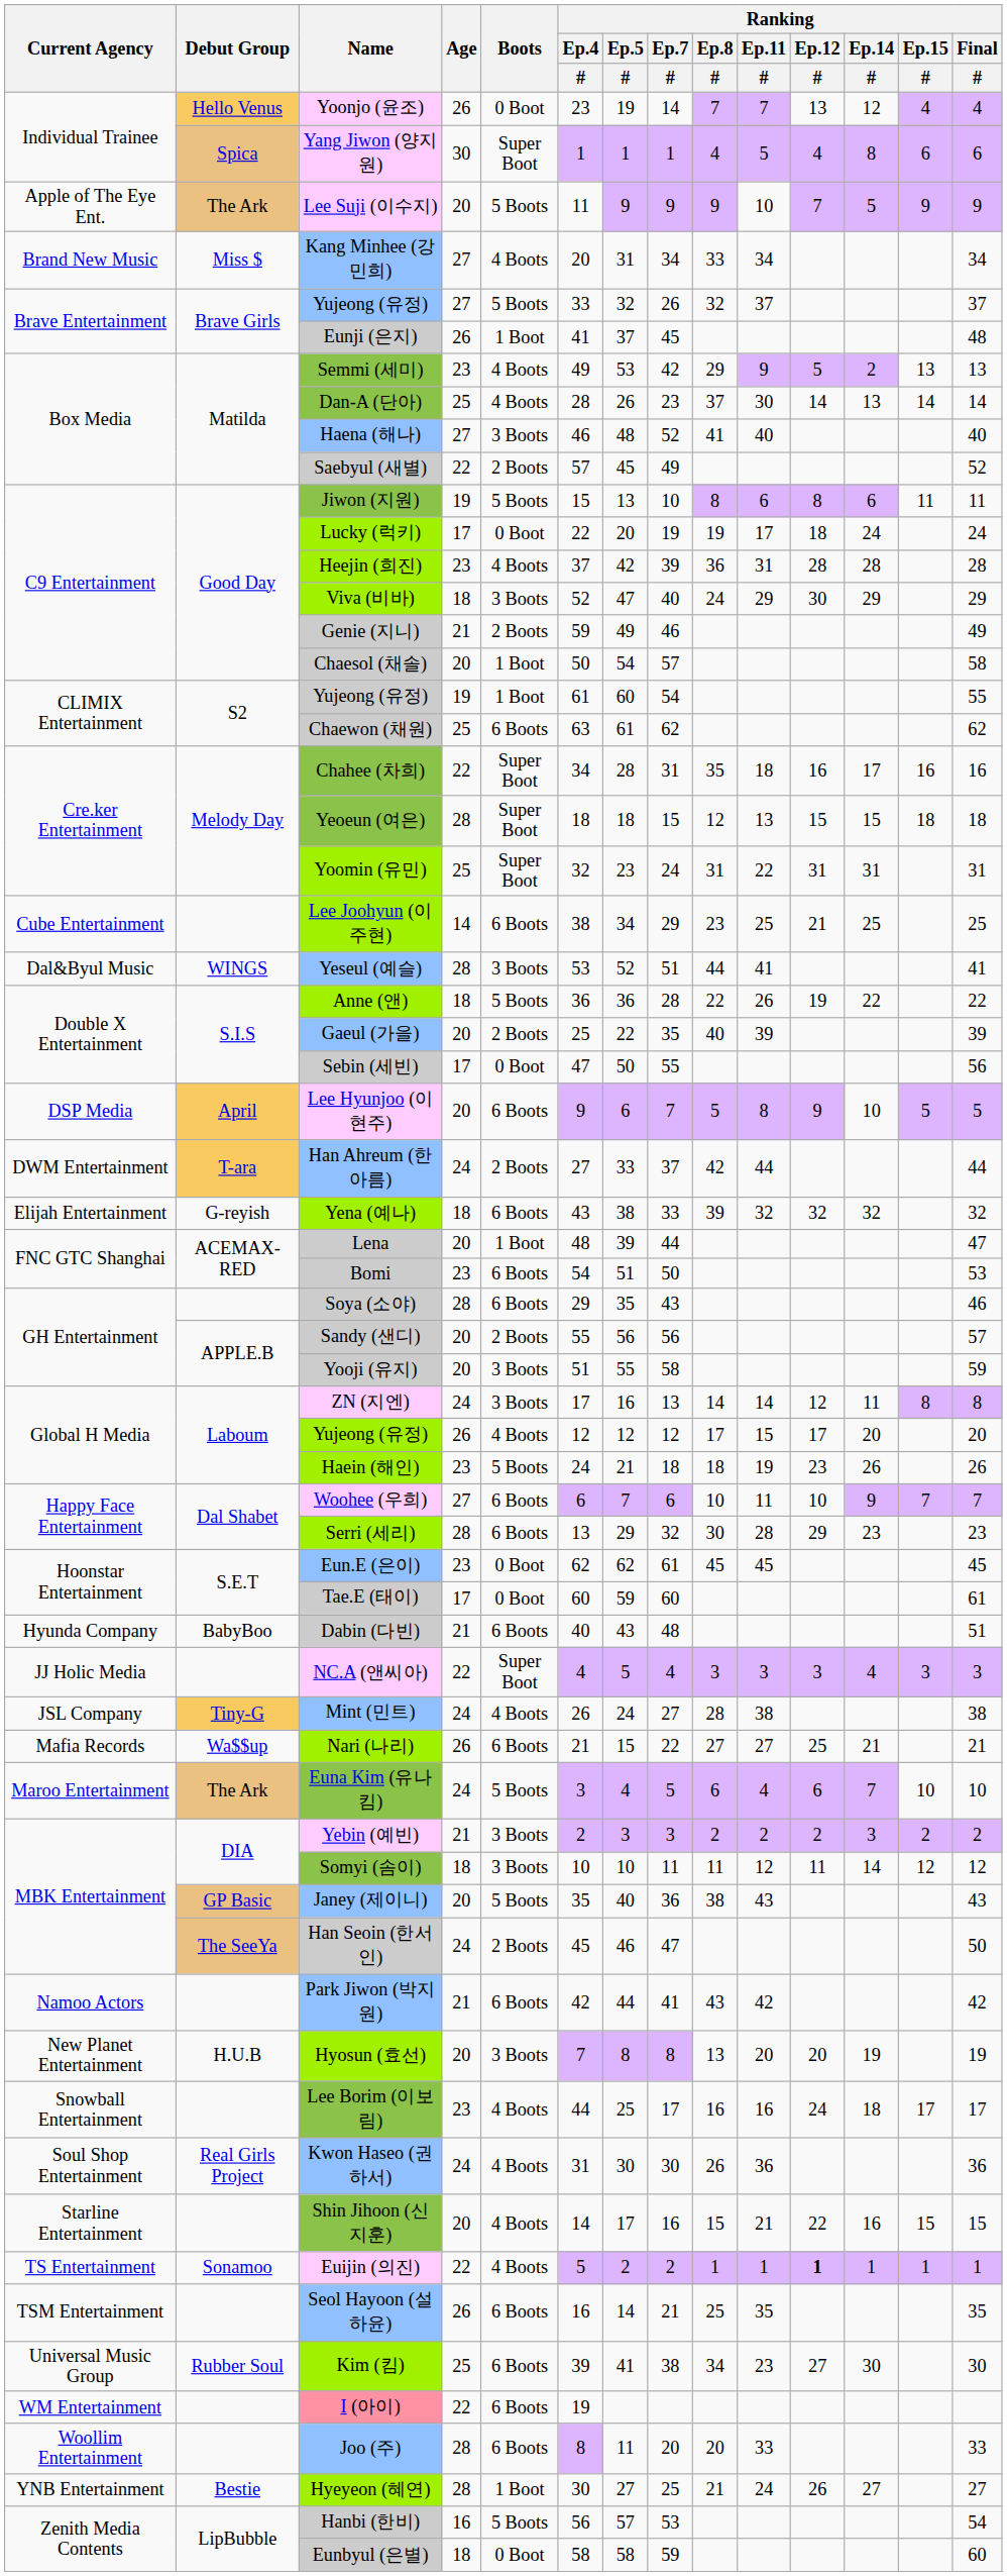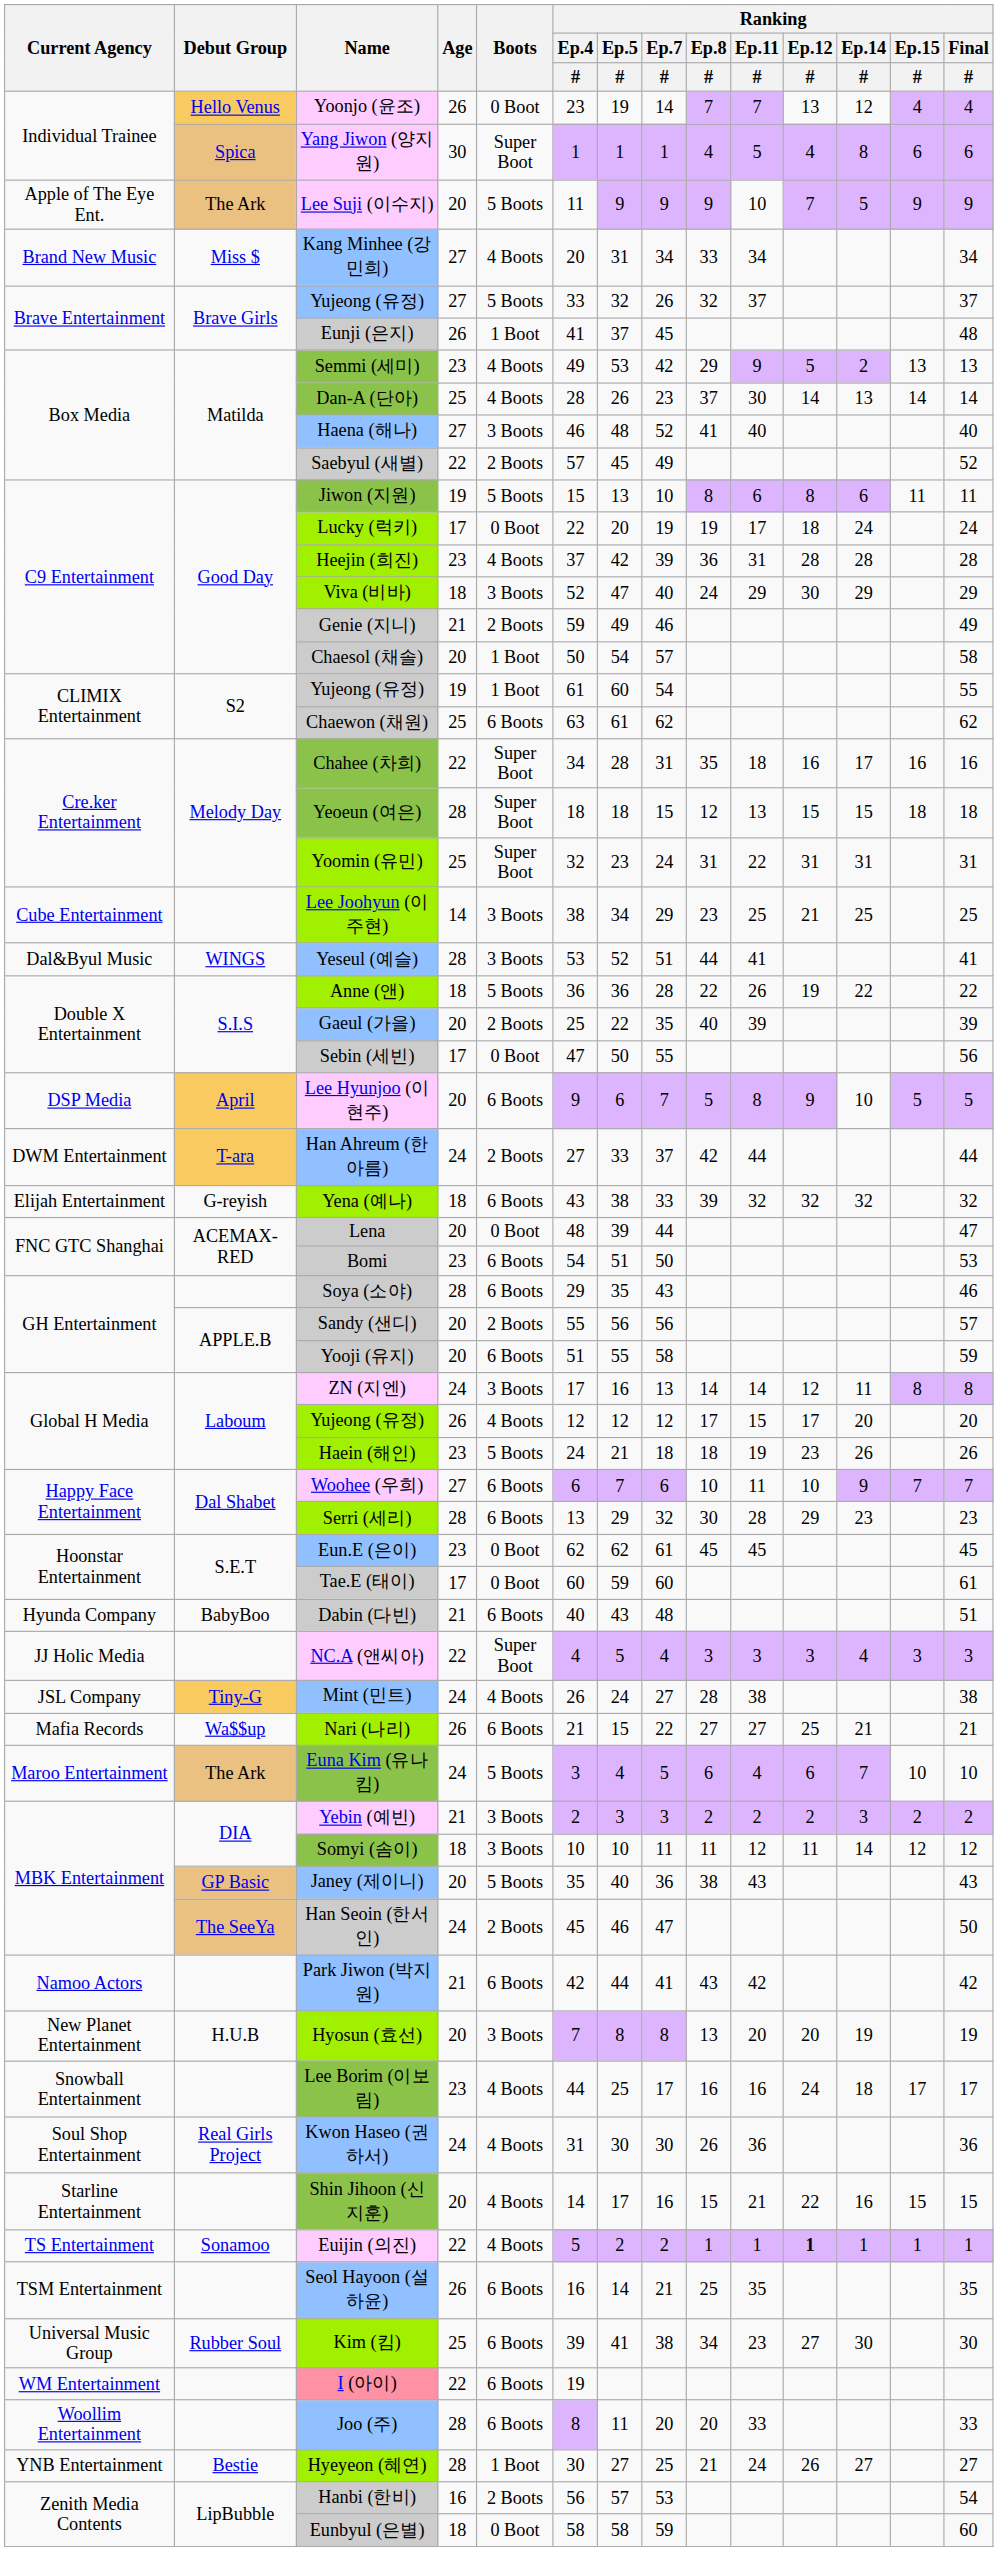Lee Joohyun (이주현) | Boots: 6 Boots -> 3 Boots
Lena | Boots: 1 Boot -> 0 Boot
Yooji (유지) | Boots: 3 Boots -> 6 Boots
Hanbi (한비) | Boots: 5 Boots -> 2 Boots
